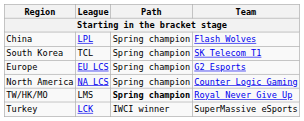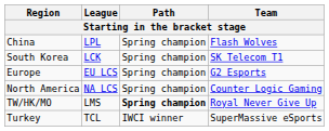South Korea | League: TCL -> LCK
Turkey | League: LCK -> TCL
